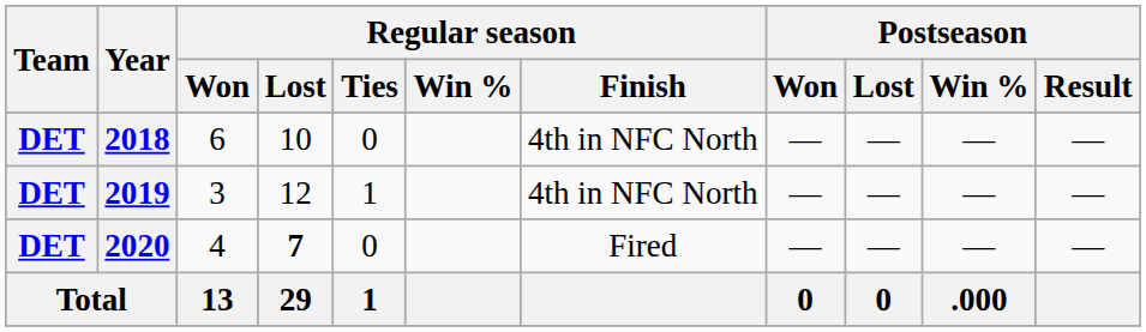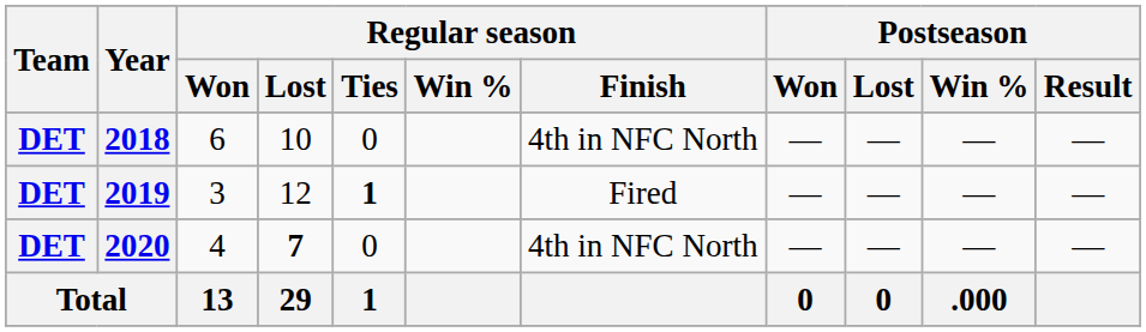2019 | Regular season / Ties: normal -> bold
2019 | Regular season / Finish: 4th in NFC North -> Fired
2020 | Regular season / Finish: Fired -> 4th in NFC North
